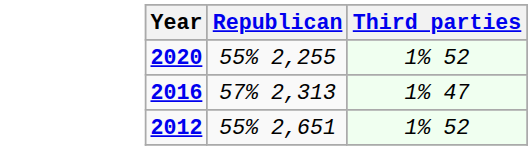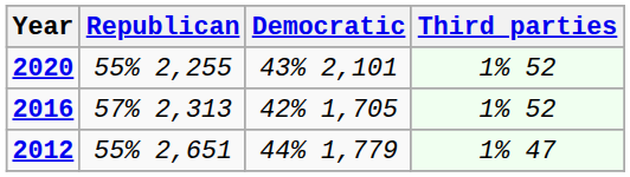+ column: Democratic | 43% 2,101 | 42% 1,705 | 44% 1,779
2016 | Third parties: 1% 47 -> 1% 52
2012 | Third parties: 1% 52 -> 1% 47
